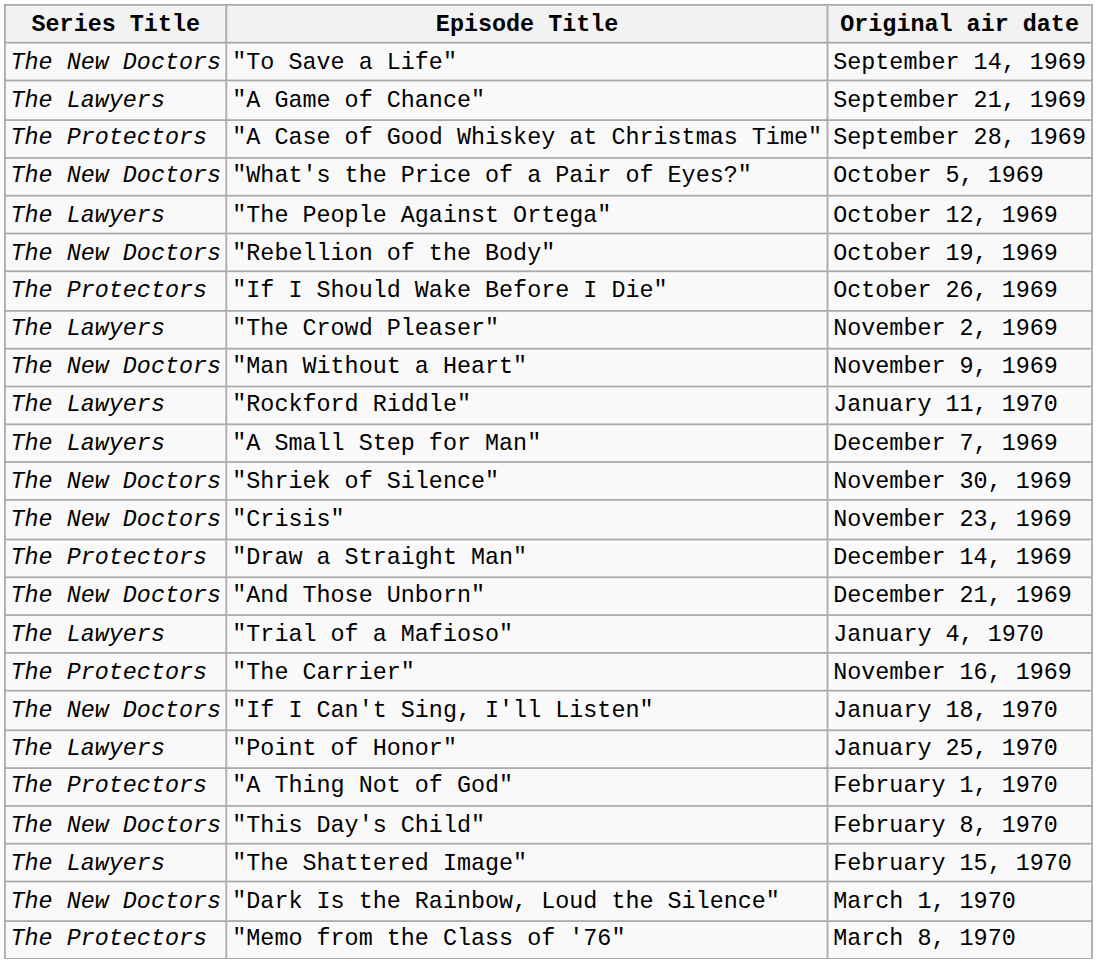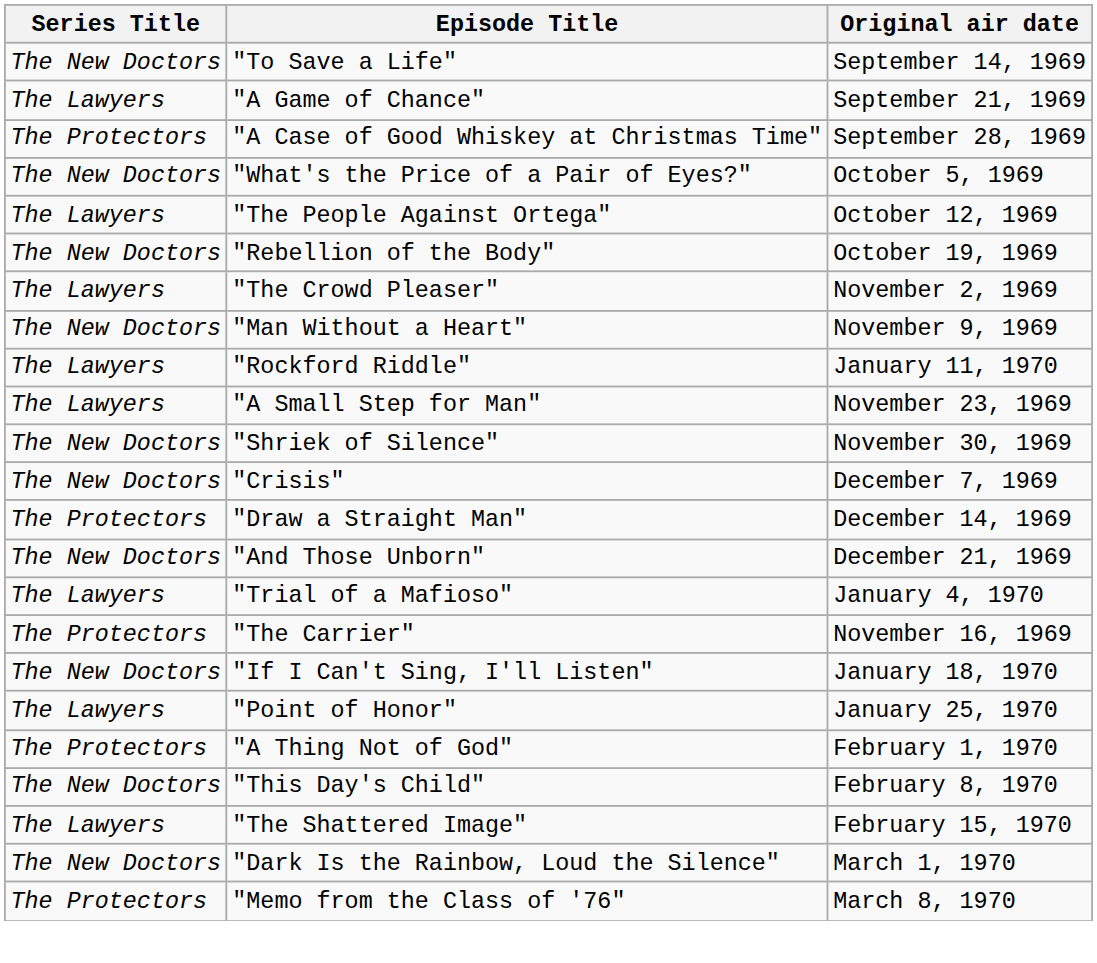- row: The Protectors | "If I Should Wake Before I Die" | October 26, 1969
"A Small Step for Man" | Original air date: December 7, 1969 -> November 23, 1969
"Crisis" | Original air date: November 23, 1969 -> December 7, 1969
